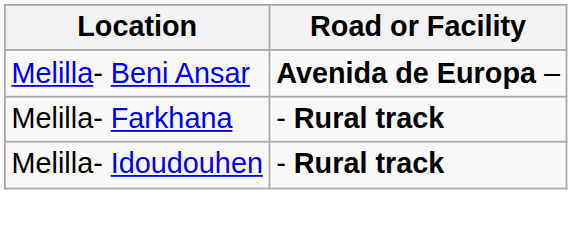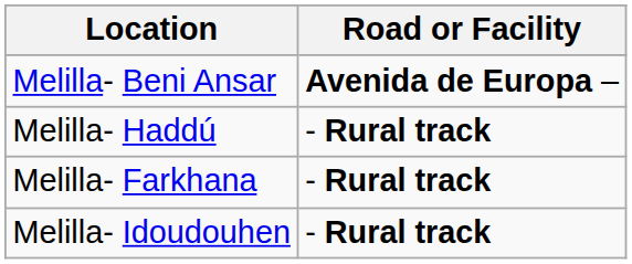+ row: Melilla- Haddú | - Rural track
